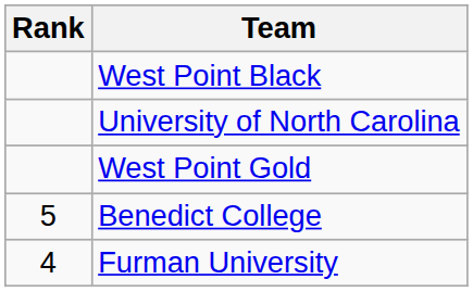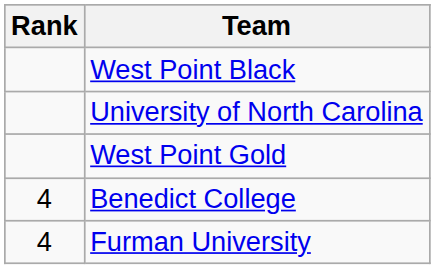Benedict College | Rank: 5 -> 4
